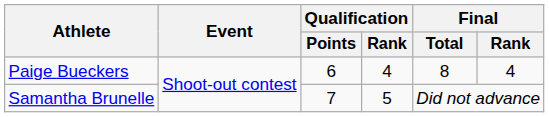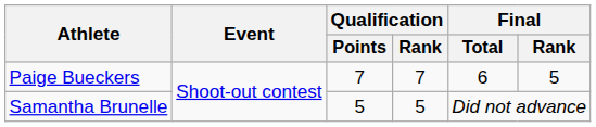Paige Bueckers | Qualification / Points: 6 -> 7
Paige Bueckers | Qualification / Rank: 4 -> 7
Paige Bueckers | Final / Total: 8 -> 6
Paige Bueckers | Final / Rank: 4 -> 5
Samantha Brunelle | Qualification / Points: 7 -> 5
